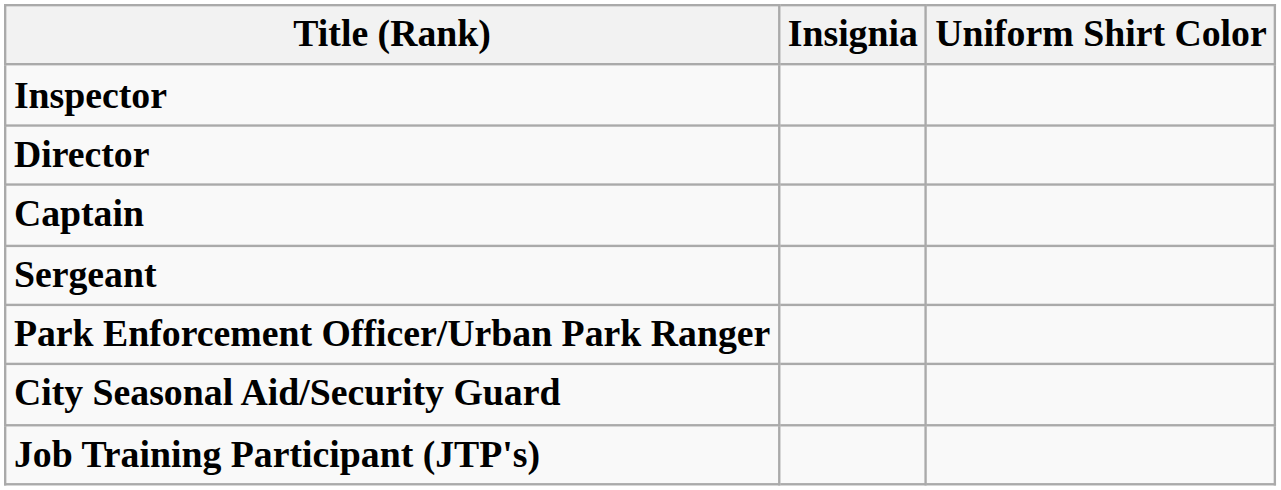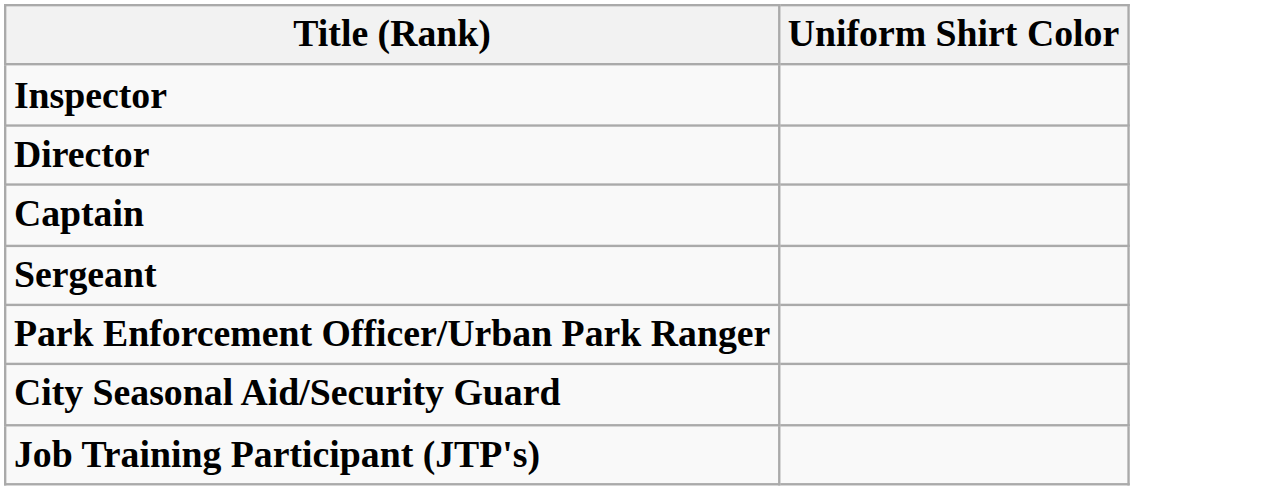- column: Insignia
